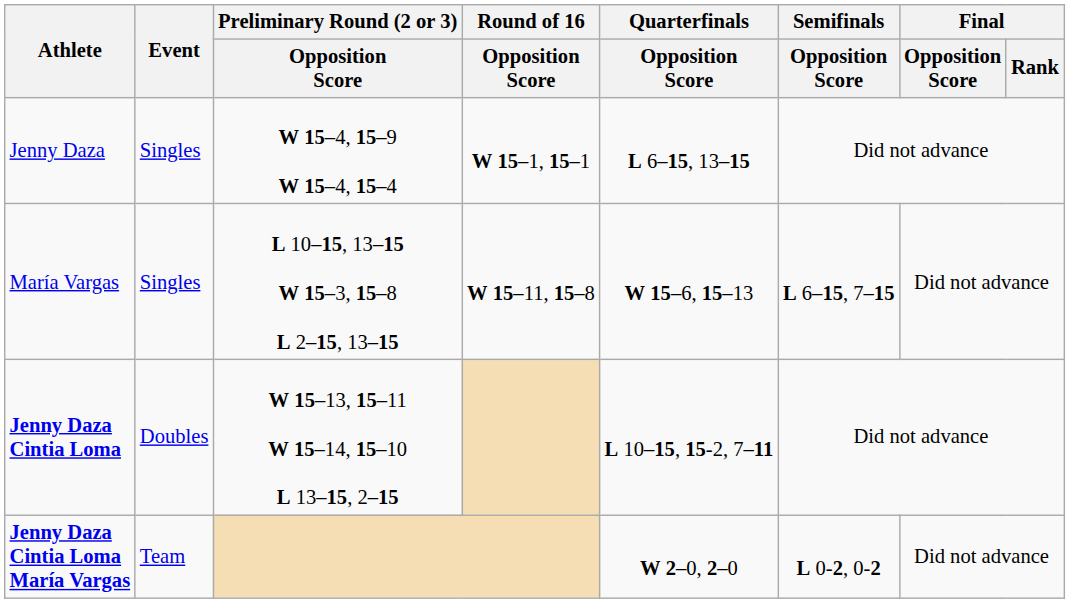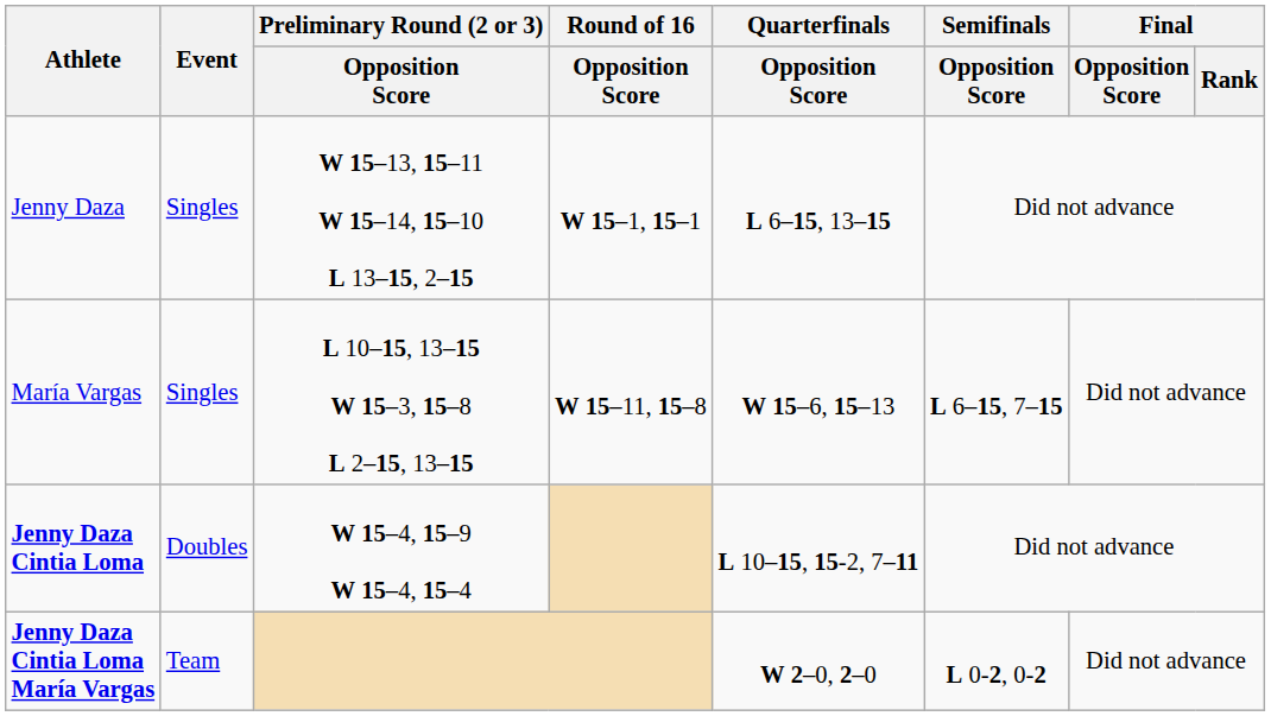Jenny Daza | Preliminary Round (2 or 3) / Opposition Score: W 15–4, 15–9 W 15–4, 15–4 -> W 15–13, 15–11 W 15–14, 15–10 L 13–15, 2–15
Jenny Daza Cintia Loma | Preliminary Round (2 or 3) / Opposition Score: W 15–13, 15–11 W 15–14, 15–10 L 13–15, 2–15 -> W 15–4, 15–9 W 15–4, 15–4
